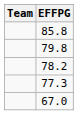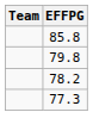- row: 67.0
